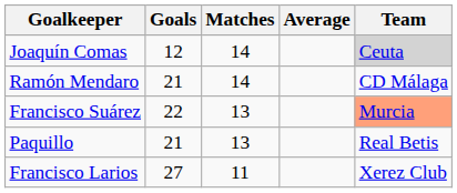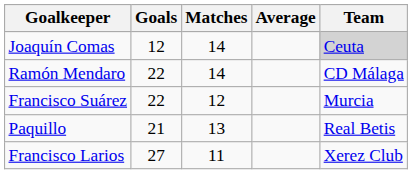Ramón Mendaro | Goals: 21 -> 22
Francisco Suárez | Matches: 13 -> 12
Francisco Suárez | Team: lightsalmon background -> no background
